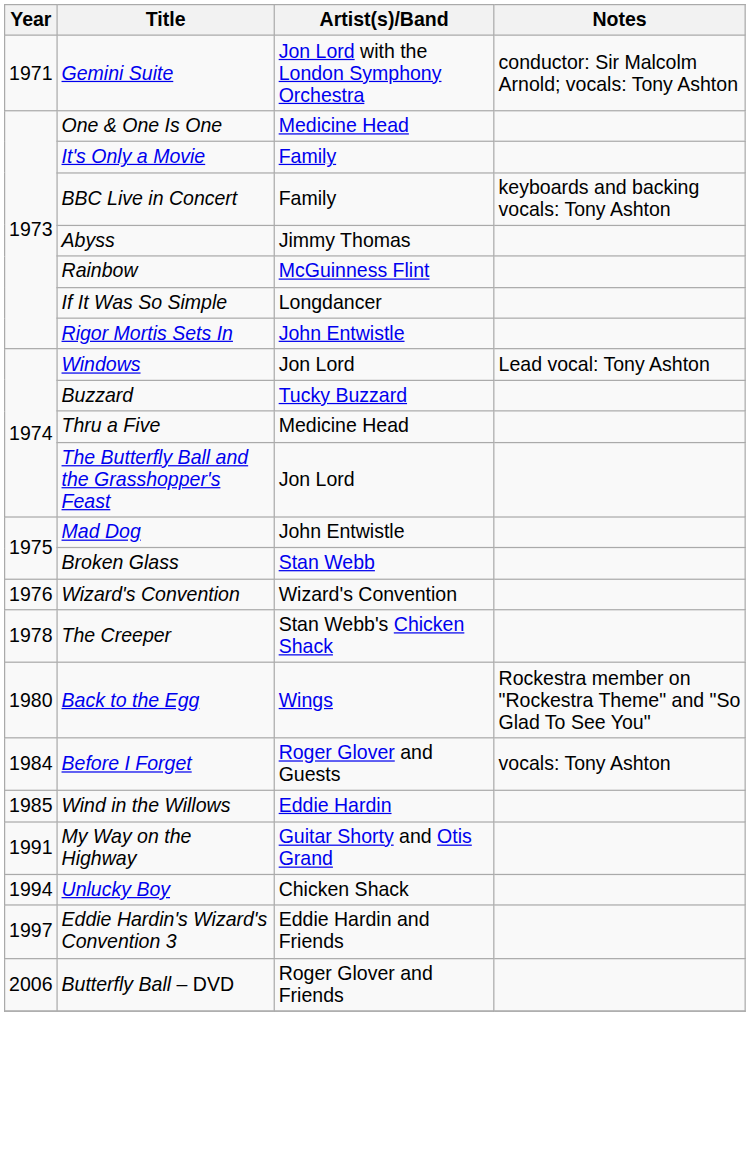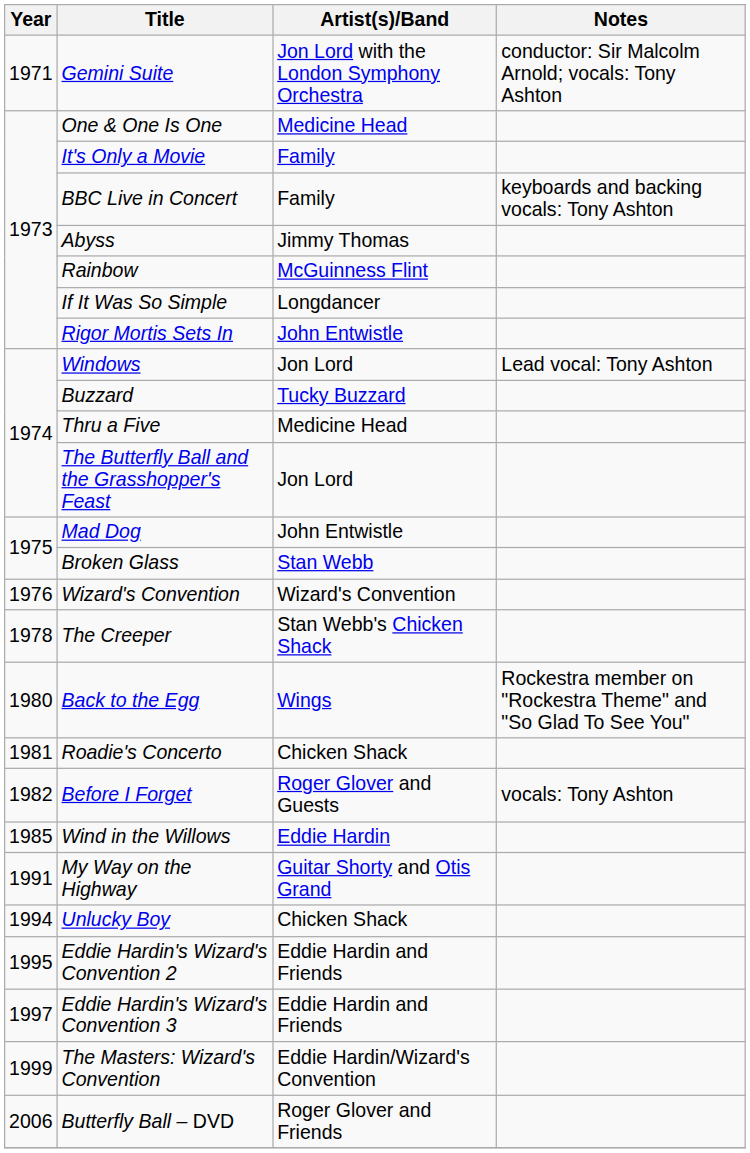+ row: 1981 | Roadie's Concerto | Chicken Shack
Before I Forget | Year: 1984 -> 1982
+ row: 1995 | Eddie Hardin's Wizard's Convention 2 | Eddie Hardin and Friends
+ row: 1999 | The Masters: Wizard's Convention | Eddie Hardin/Wizard's Convention
